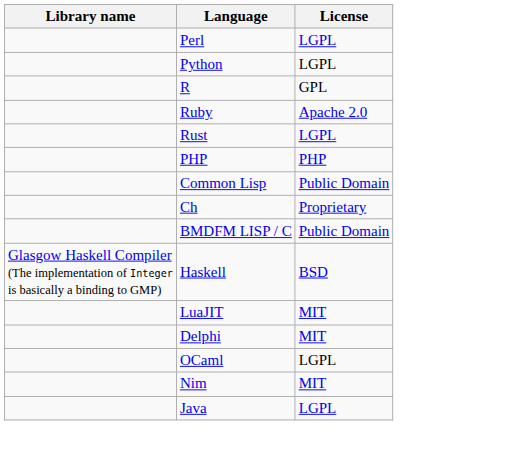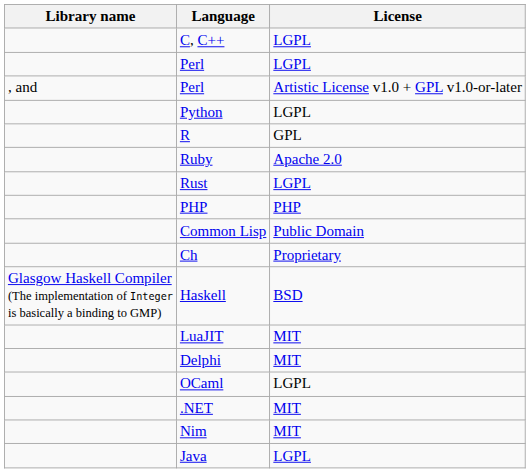+ row: C, C++ | LGPL
+ row: , and | Perl | Artistic License v1.0 + GPL v1.0-or-later
- row: BMDFM LISP / C | Public Domain
+ row: .NET | MIT
